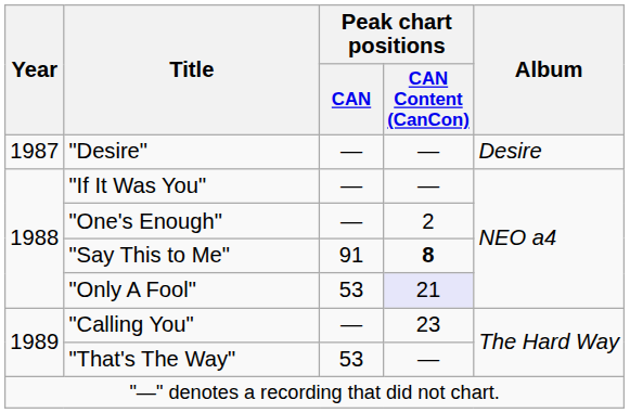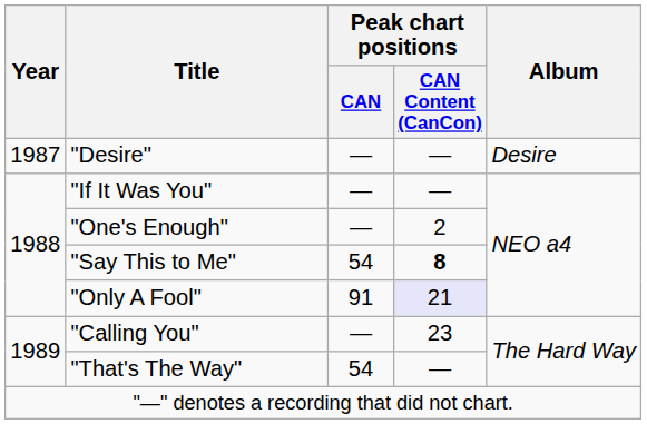"Say This to Me" | Peak chart positions / CAN: 91 -> 54
"Only A Fool" | Peak chart positions / CAN: 53 -> 91
"That's The Way" | Peak chart positions / CAN: 53 -> 54
